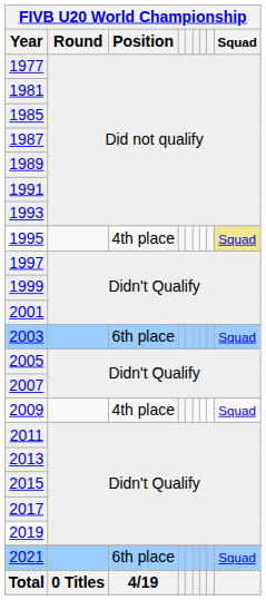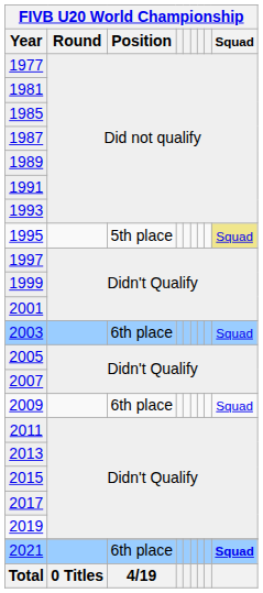1995 | Position: 4th place -> 5th place
2009 | Position: 4th place -> 6th place
2021 | Squad: normal -> bold
